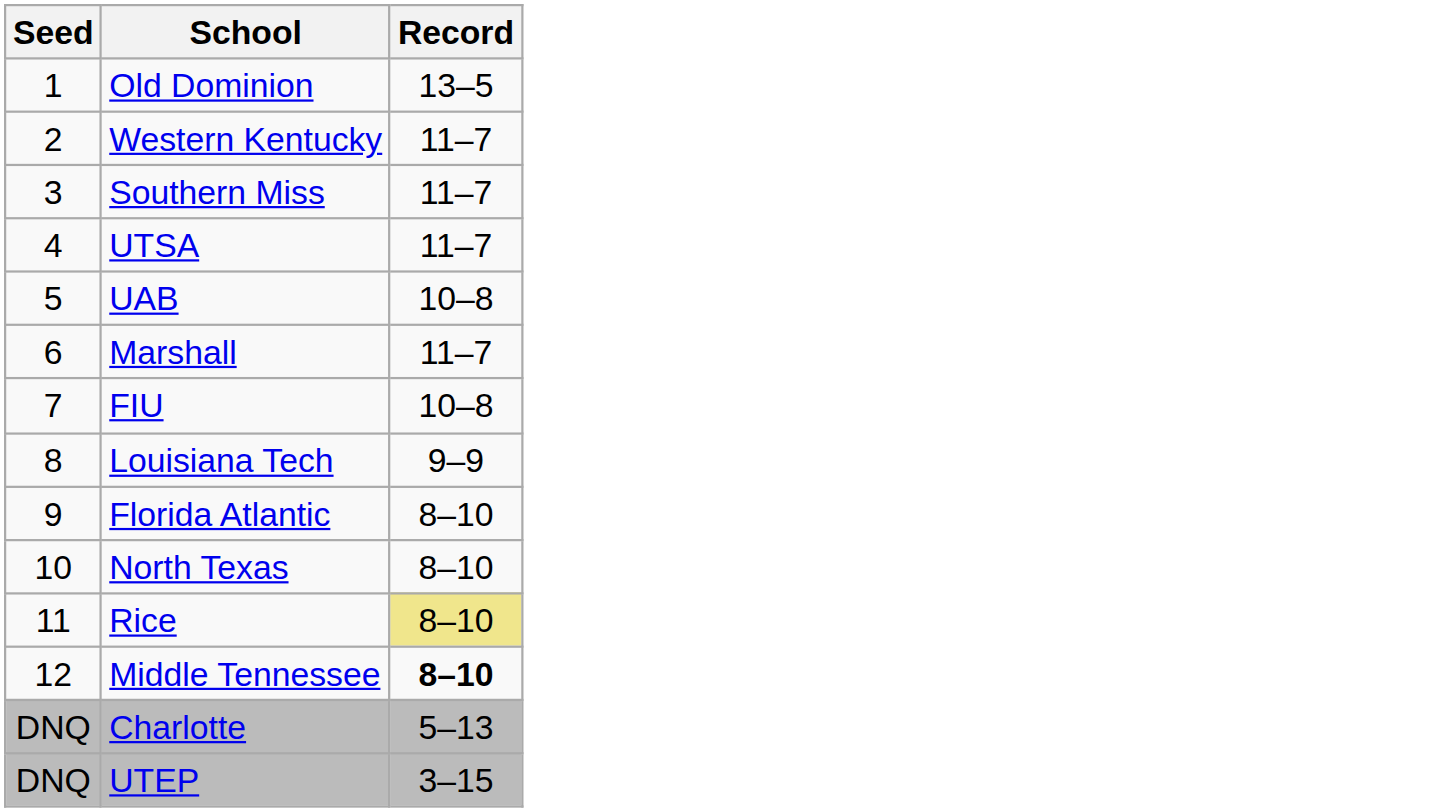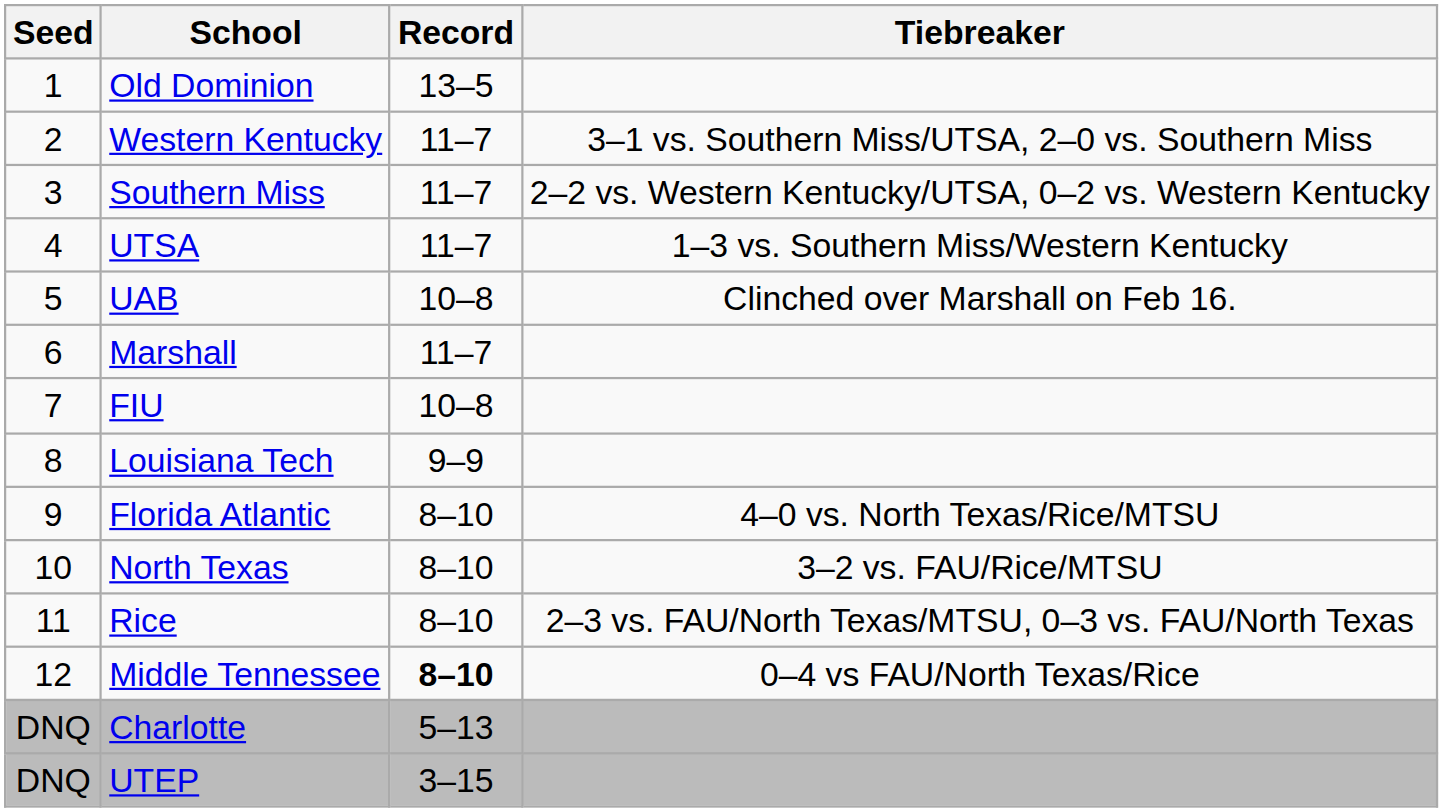+ column: Tiebreaker | 3–1 vs. Southern Miss/UTSA, 2–0 vs. Southern Miss | 2–2 vs. Western Kentucky/UTSA, 0–2 vs. Western Kentucky | 1–3 vs. Southern Miss/Western Kentucky | Clinched over Marshall on Feb 16. | 4–0 vs. North Texas/Rice/MTSU | 3–2 vs. FAU/Rice/MTSU | 2–3 vs. FAU/North Texas/MTSU, 0–3 vs. FAU/North Texas | 0–4 vs FAU/North Texas/Rice
Rice | Record: khaki background -> no background
